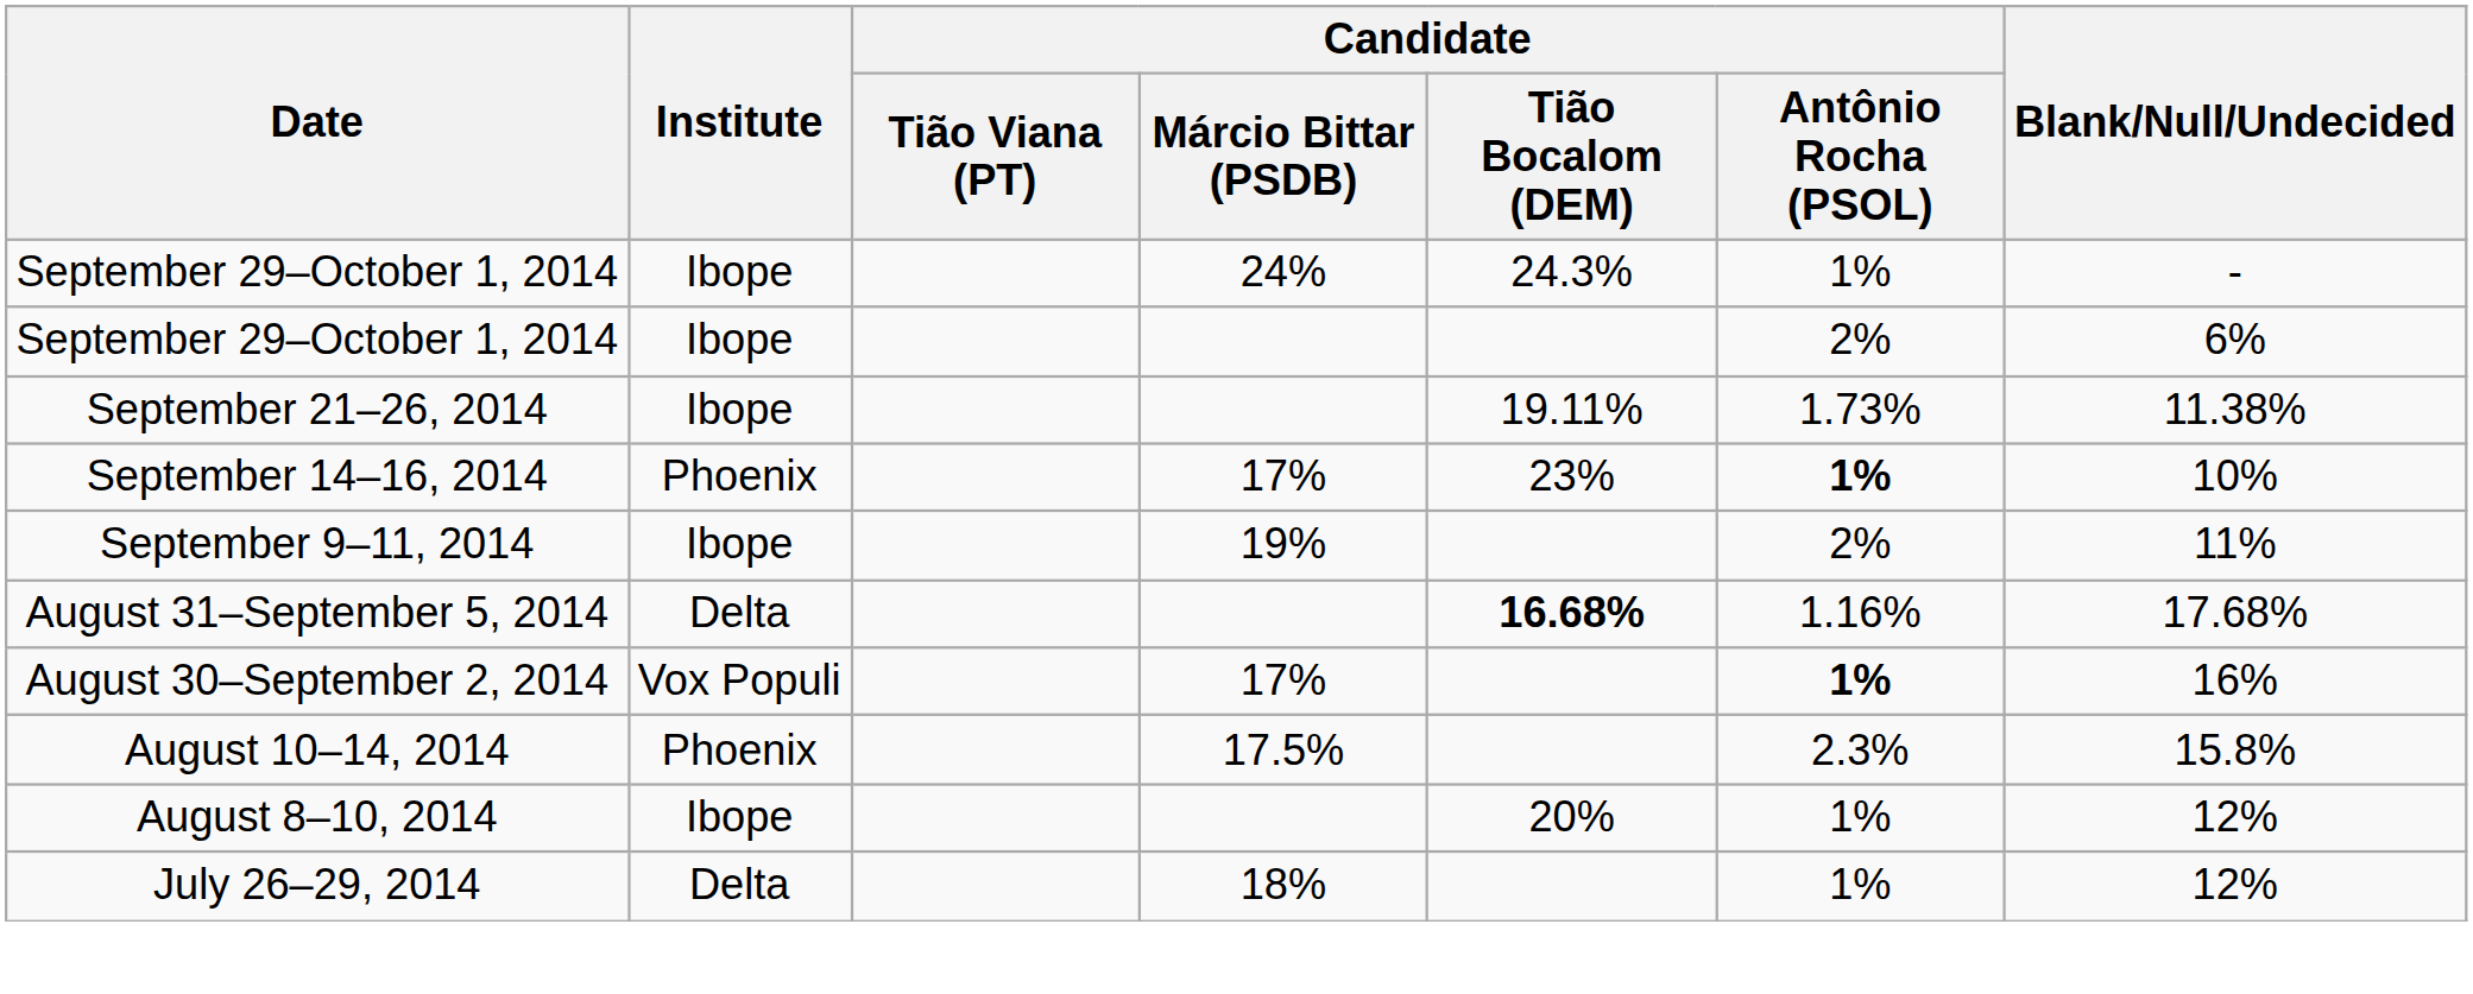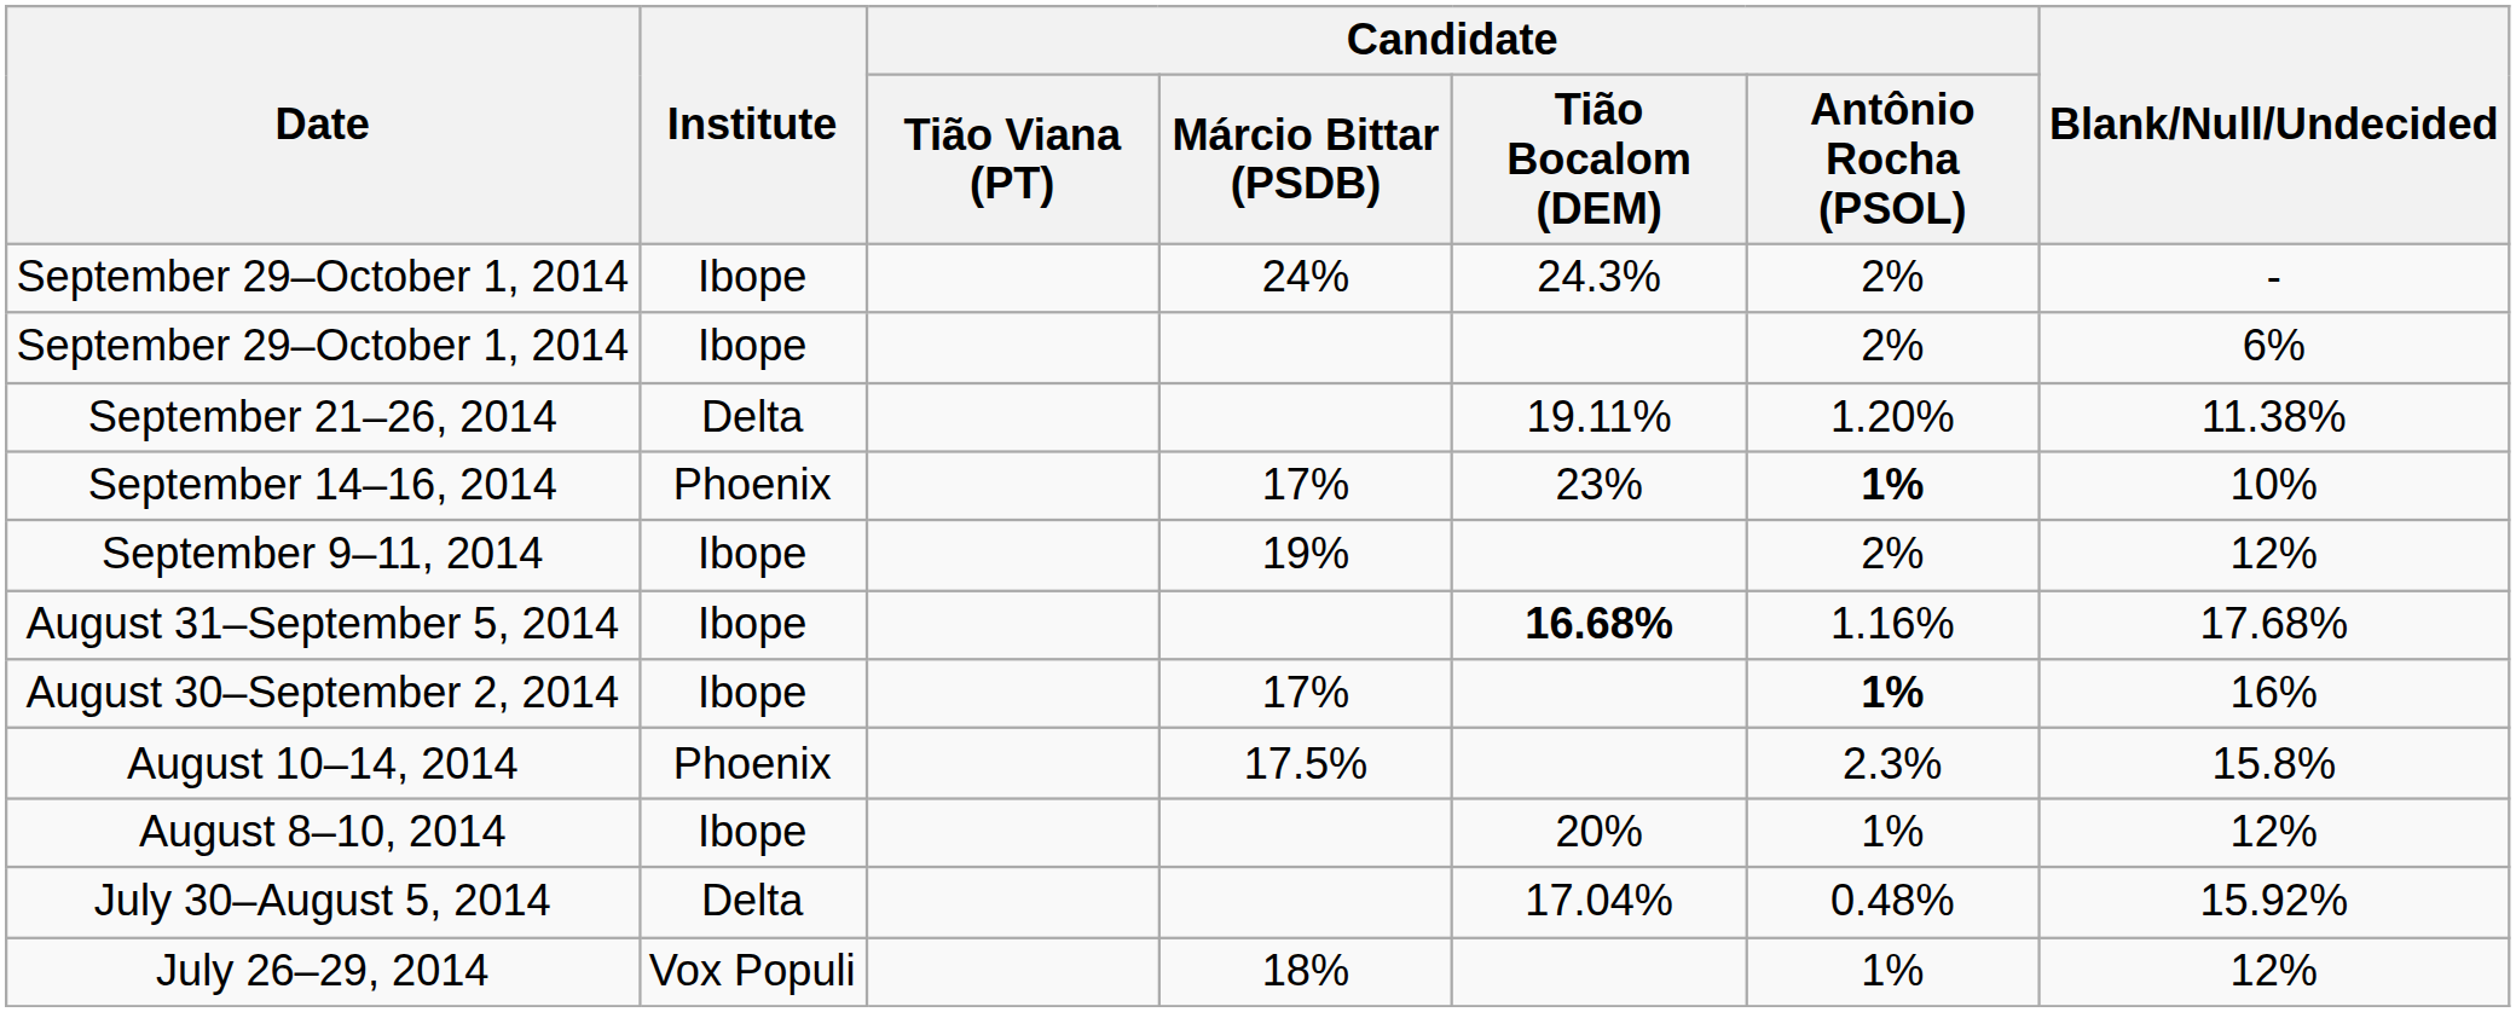September 29–October 1, 2014 / 24% | Candidate / Antônio Rocha (PSOL): 1% -> 2%
September 21–26, 2014 | Institute: Ibope -> Delta
September 21–26, 2014 | Candidate / Antônio Rocha (PSOL): 1.73% -> 1.20%
September 9–11, 2014 | Blank/Null/Undecided: 11% -> 12%
August 31–September 5, 2014 | Institute: Delta -> Ibope
August 30–September 2, 2014 | Institute: Vox Populi -> Ibope
+ row: July 30–August 5, 2014 | Delta | 17.04% | 0.48% | 15.92%
July 26–29, 2014 | Institute: Delta -> Vox Populi
